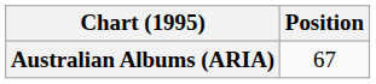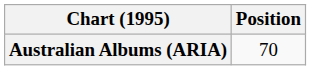Australian Albums (ARIA) | Position: 67 -> 70
